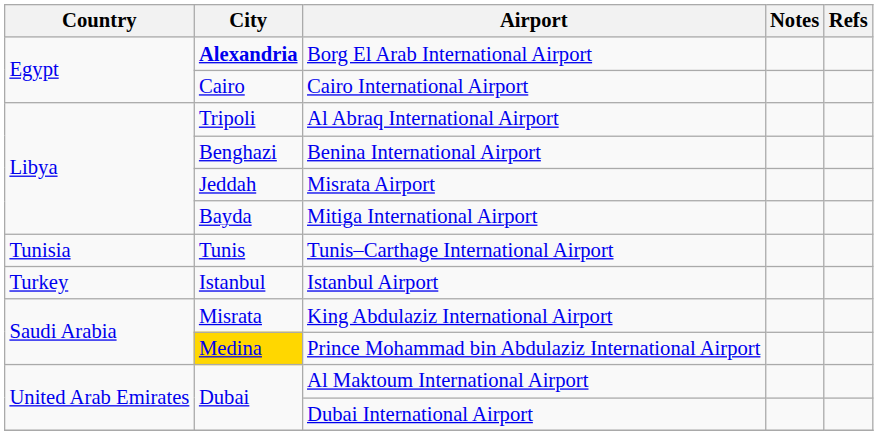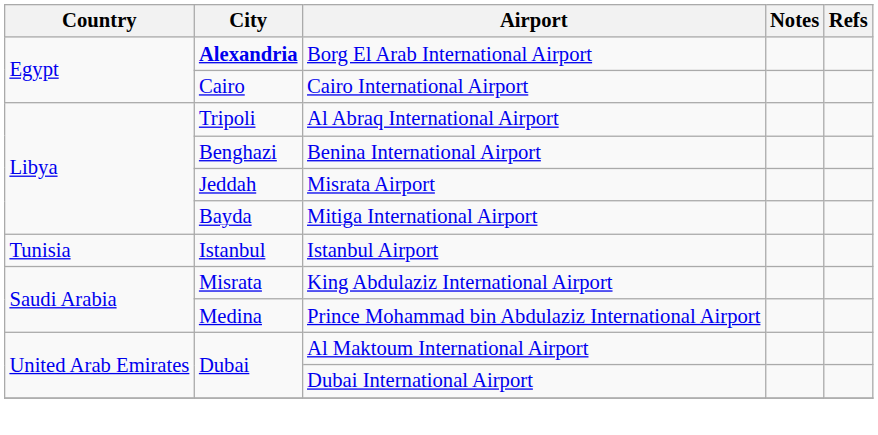- row: Tunisia | Tunis | Tunis–Carthage International Airport
Istanbul Airport | Country: Turkey -> Tunisia
Prince Mohammad bin Abdulaziz International Airport | City: gold background -> no background
